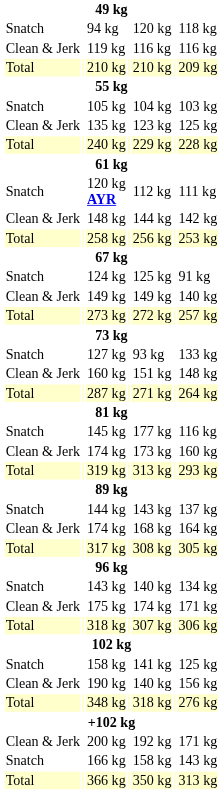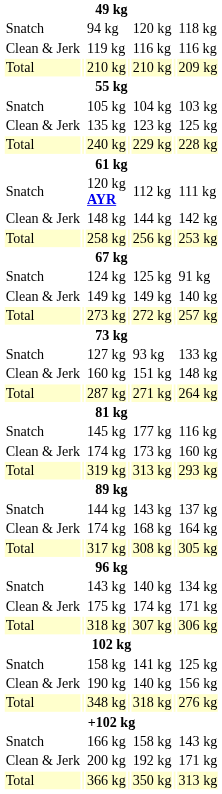rows swapped: 166 kg <-> 200 kg
